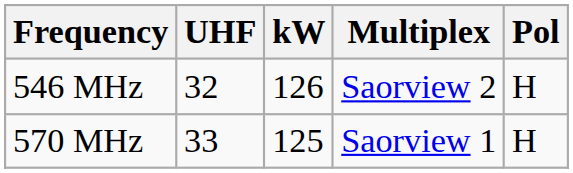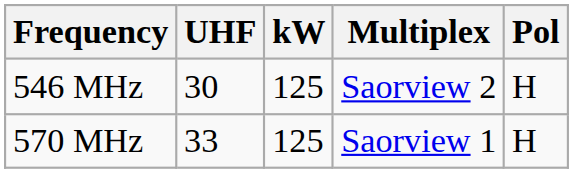546 MHz | UHF: 32 -> 30
546 MHz | kW: 126 -> 125
